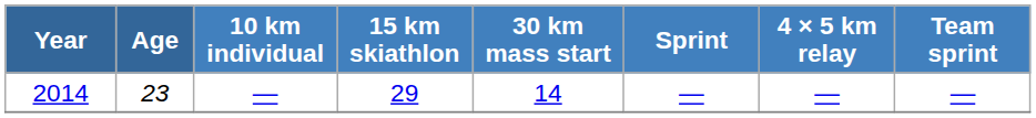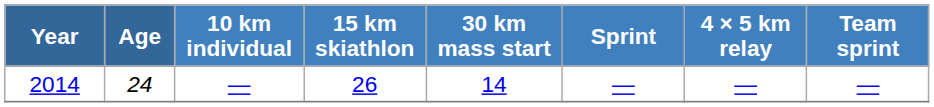2014 | Age: 23 -> 24
2014 | 15 km skiathlon: 29 -> 26
